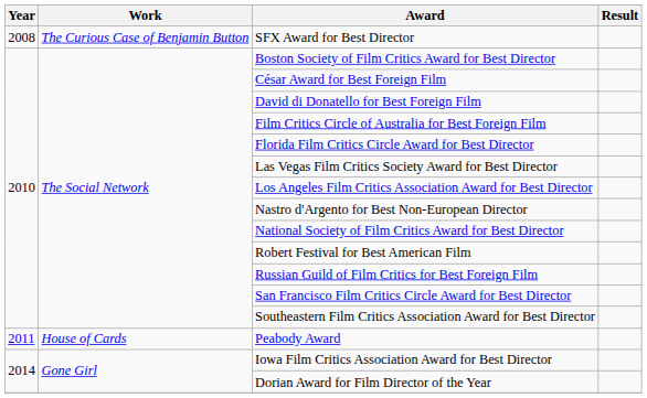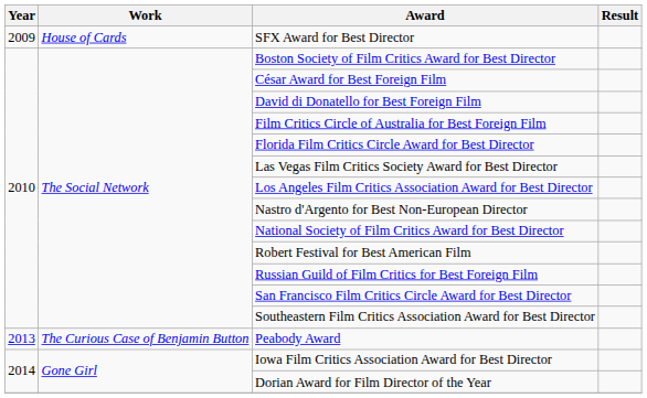SFX Award for Best Director | Year: 2008 -> 2009
SFX Award for Best Director | Work: The Curious Case of Benjamin Button -> House of Cards
Peabody Award | Year: 2011 -> 2013
Peabody Award | Work: House of Cards -> The Curious Case of Benjamin Button
